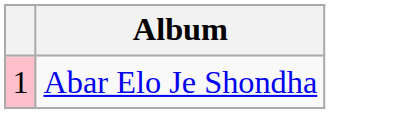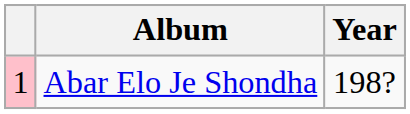+ column: Year | 198?
